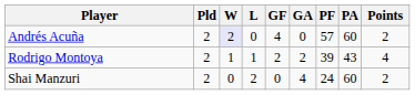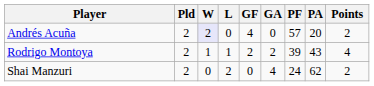Andrés Acuña | PA: 60 -> 20
Shai Manzuri | PA: 60 -> 62
